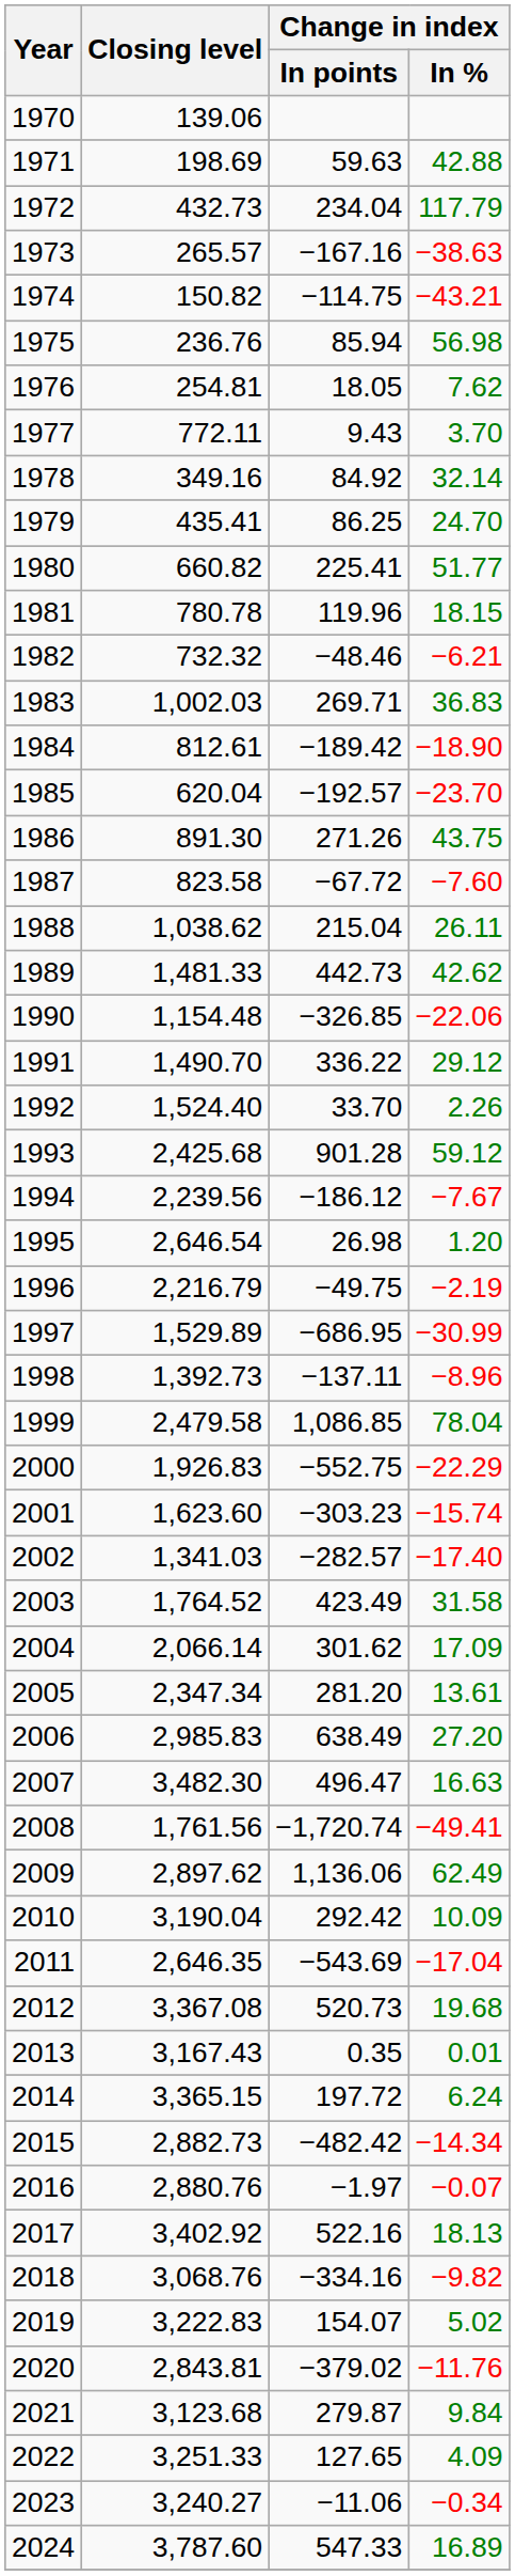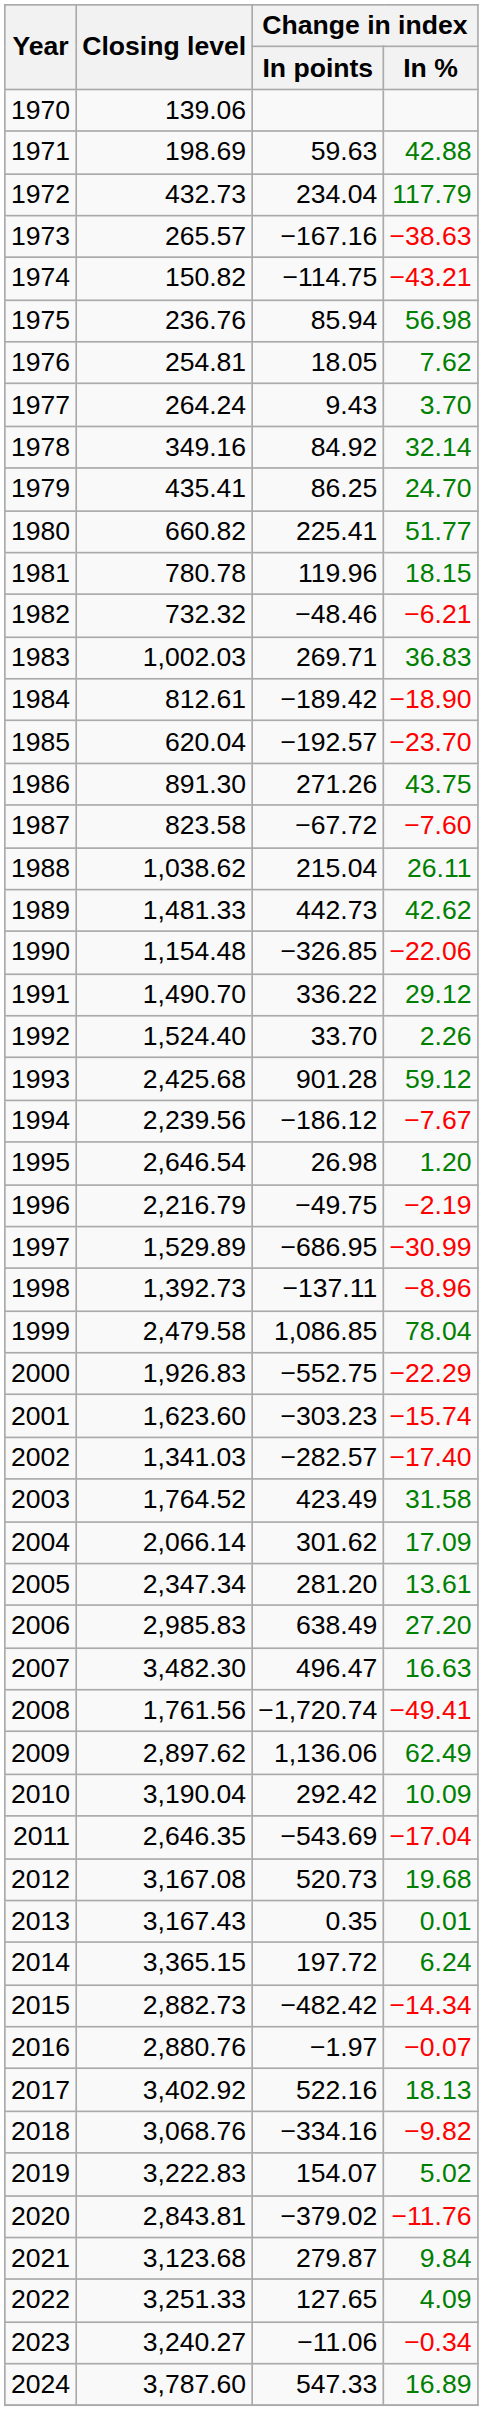1977 | Closing level: 772.11 -> 264.24
2012 | Closing level: 3,367.08 -> 3,167.08
